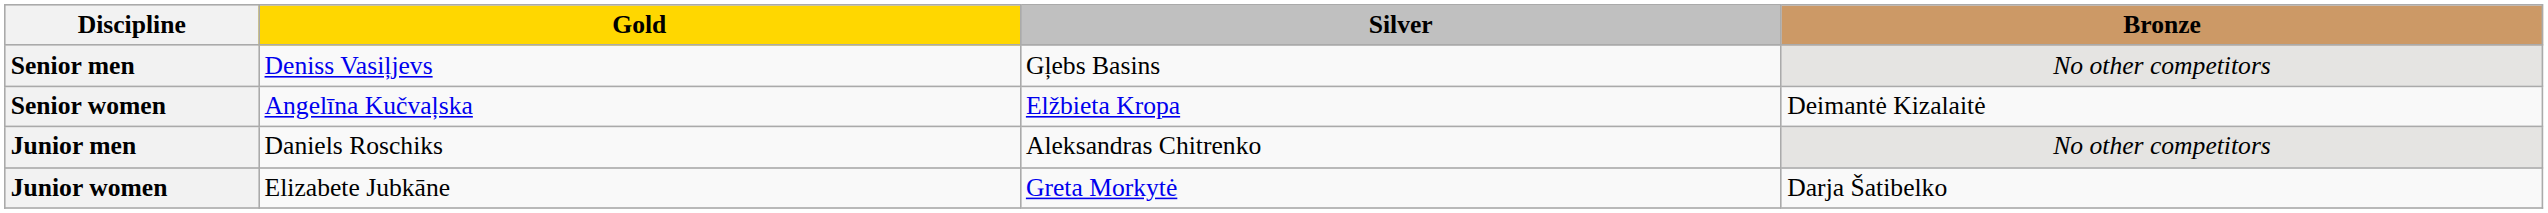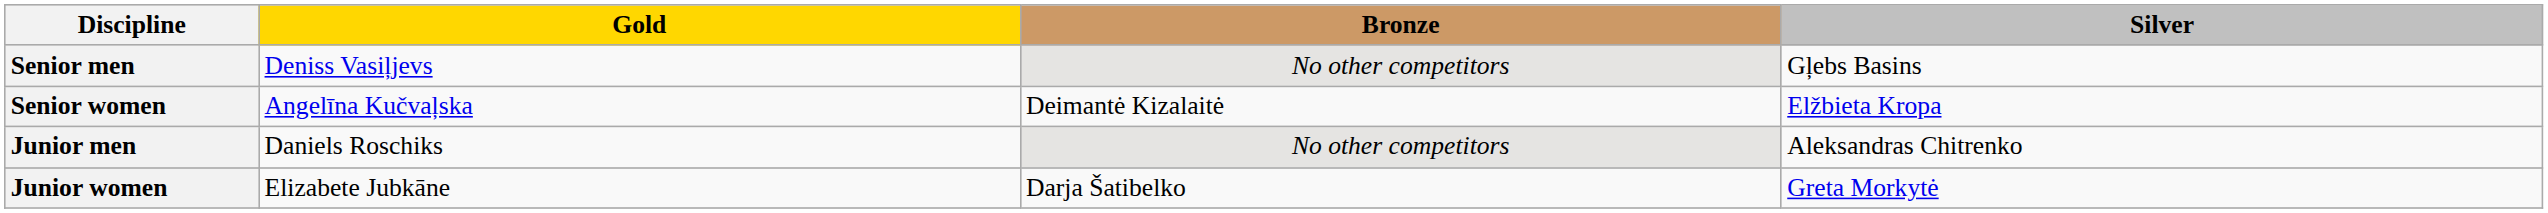columns swapped: Silver <-> Bronze
